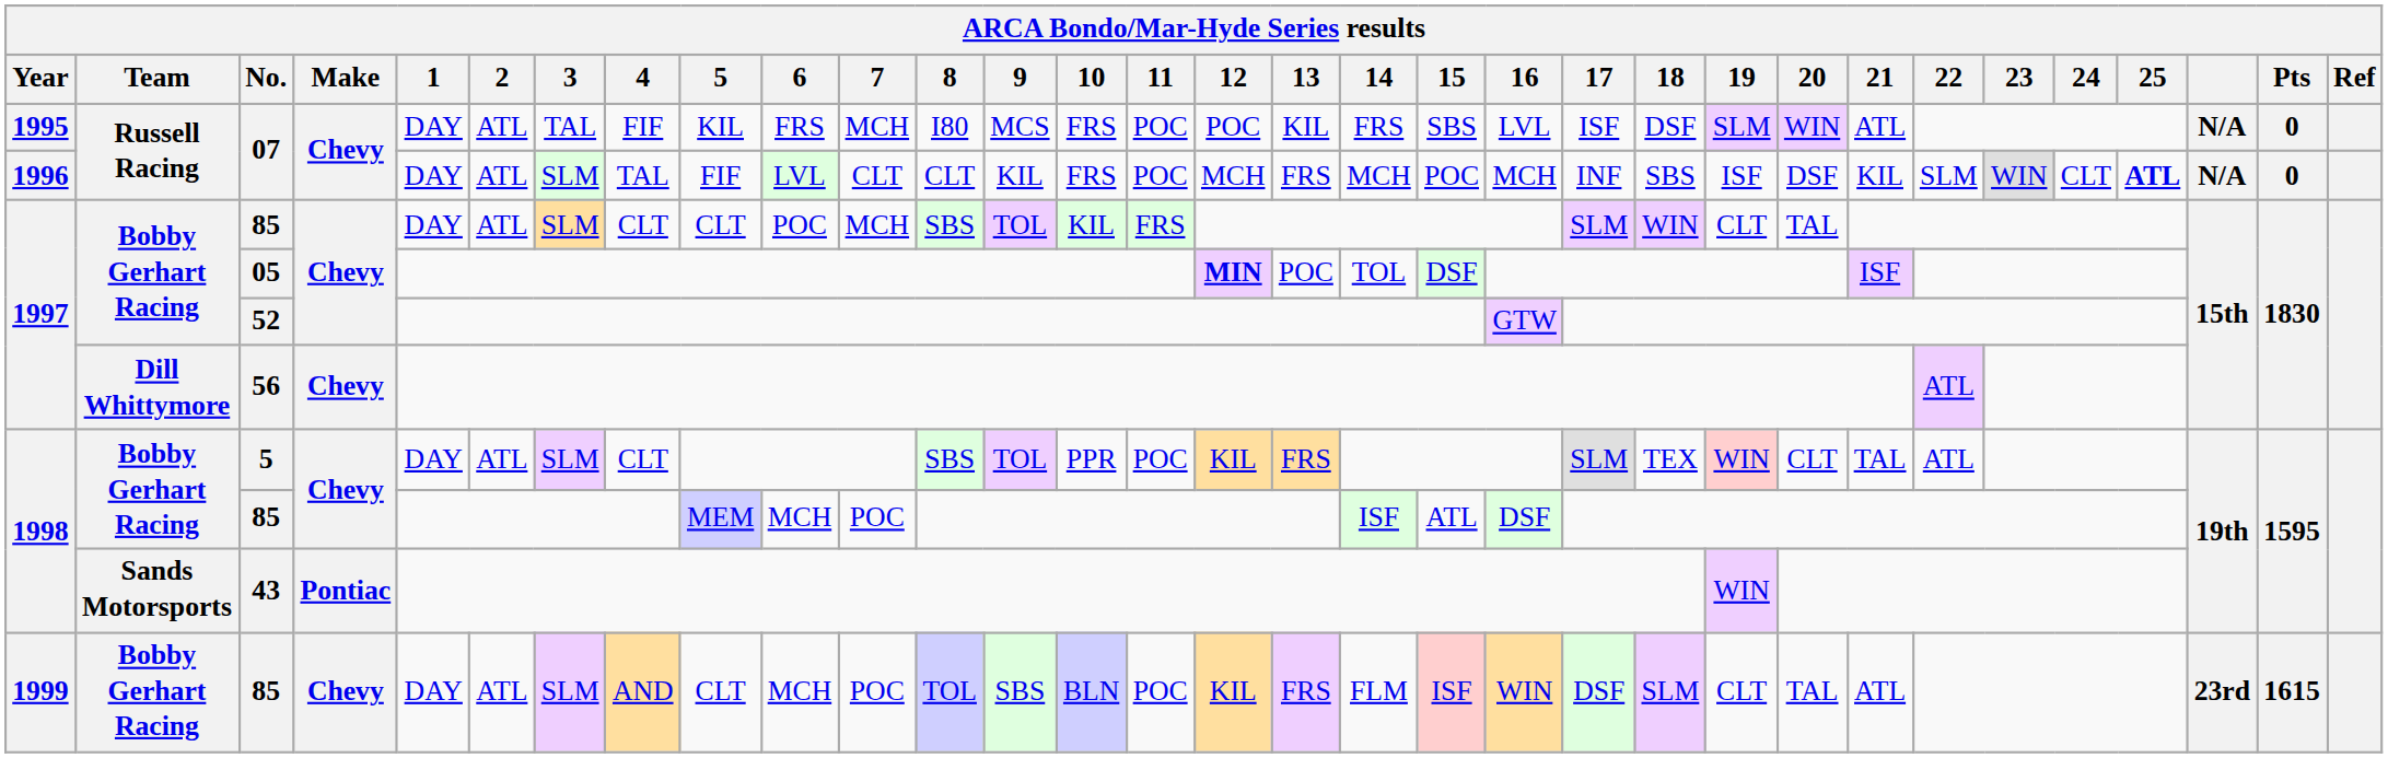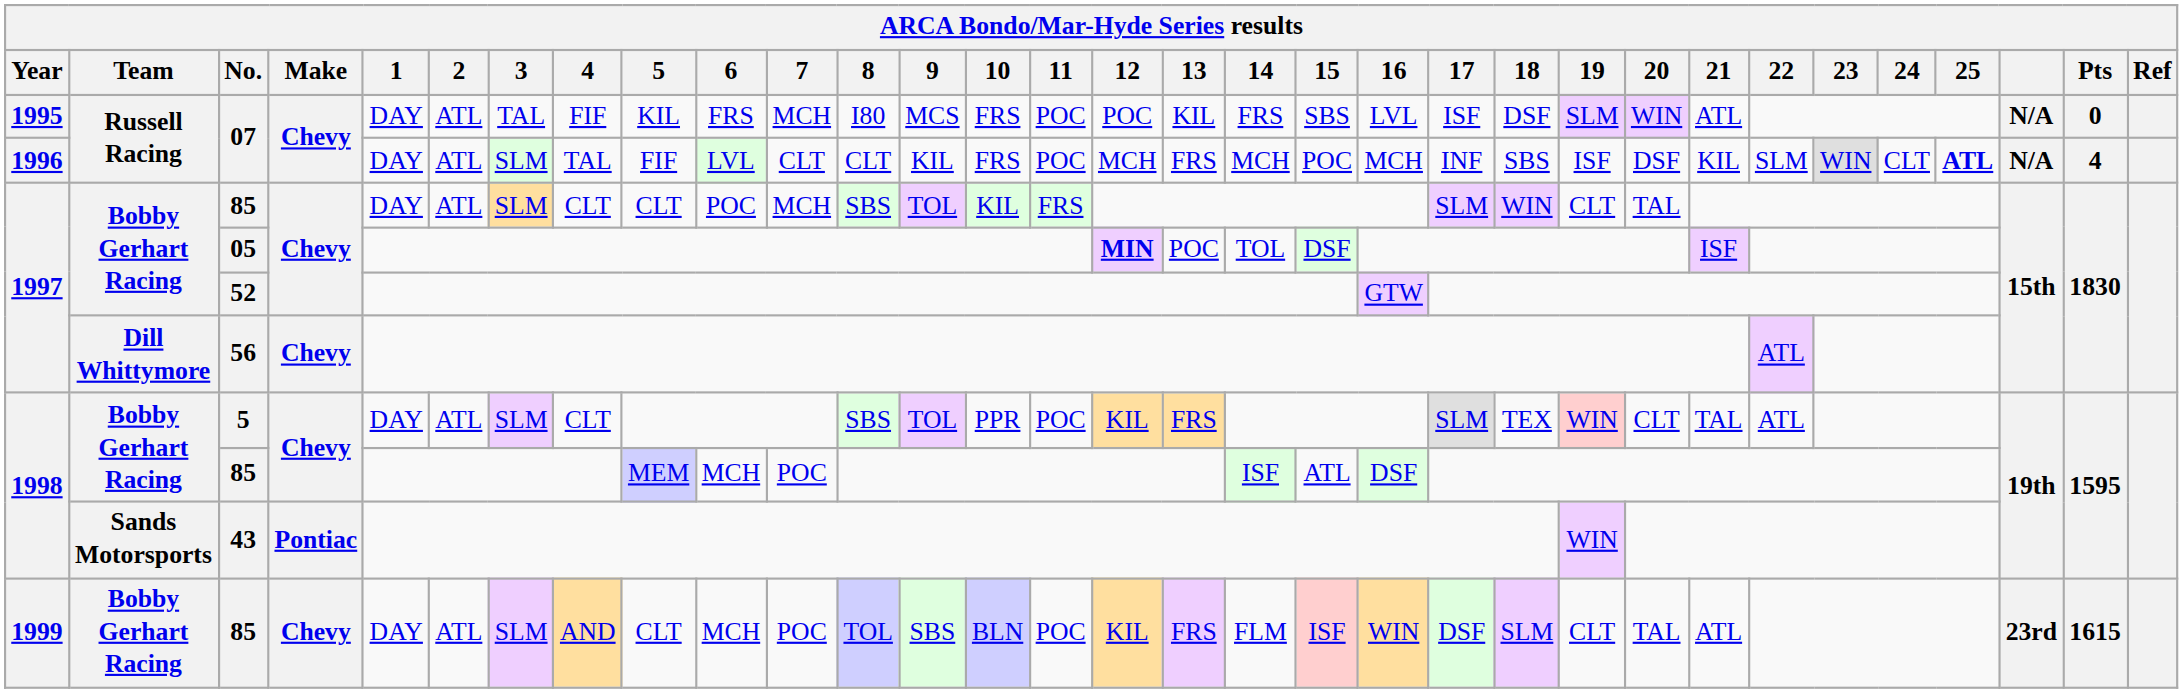1996 / 07 | Pts: 0 -> 4
